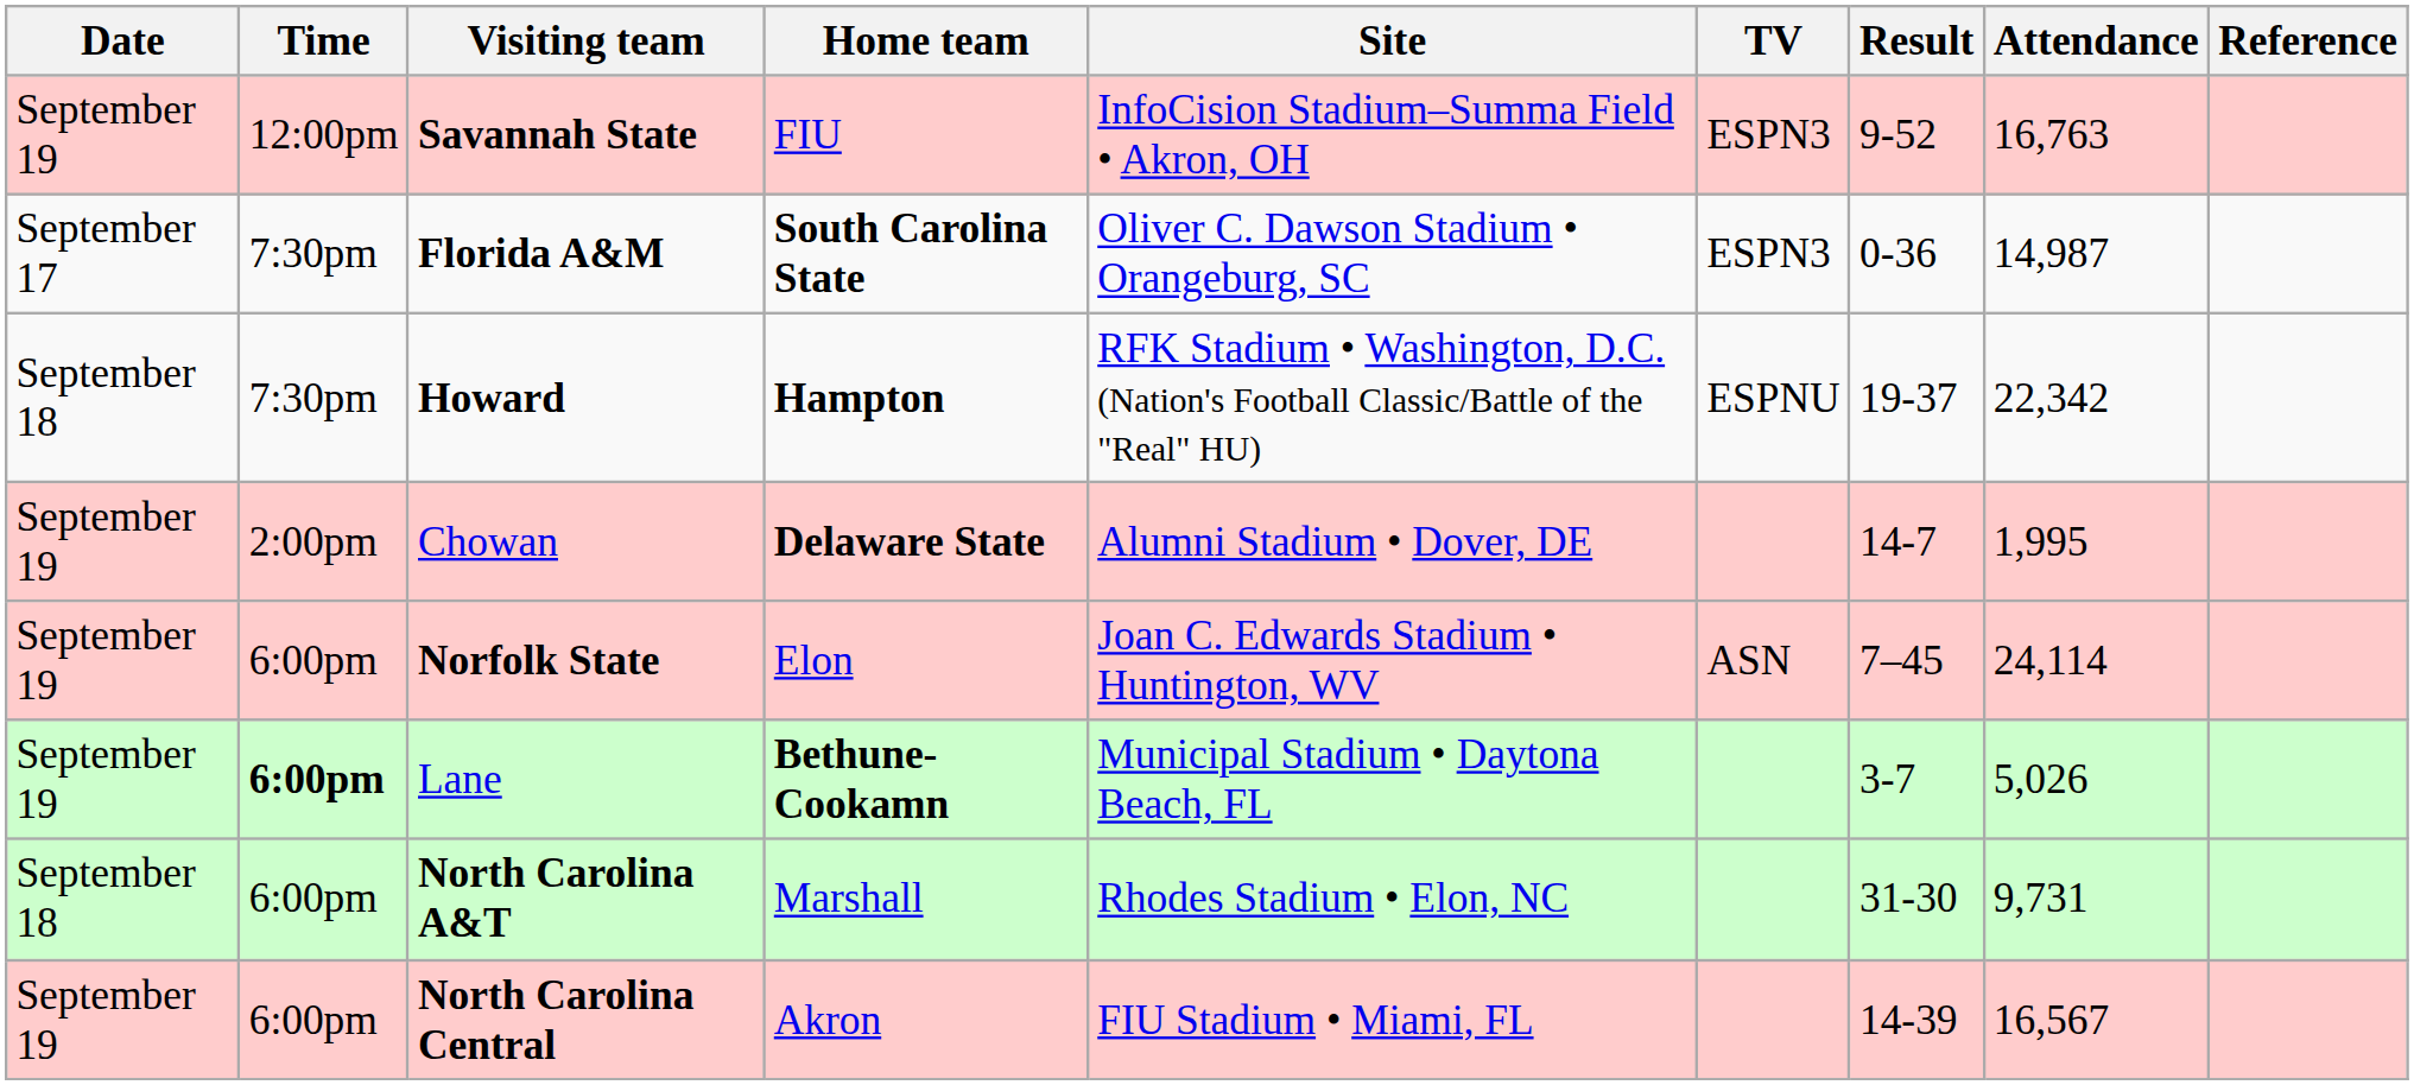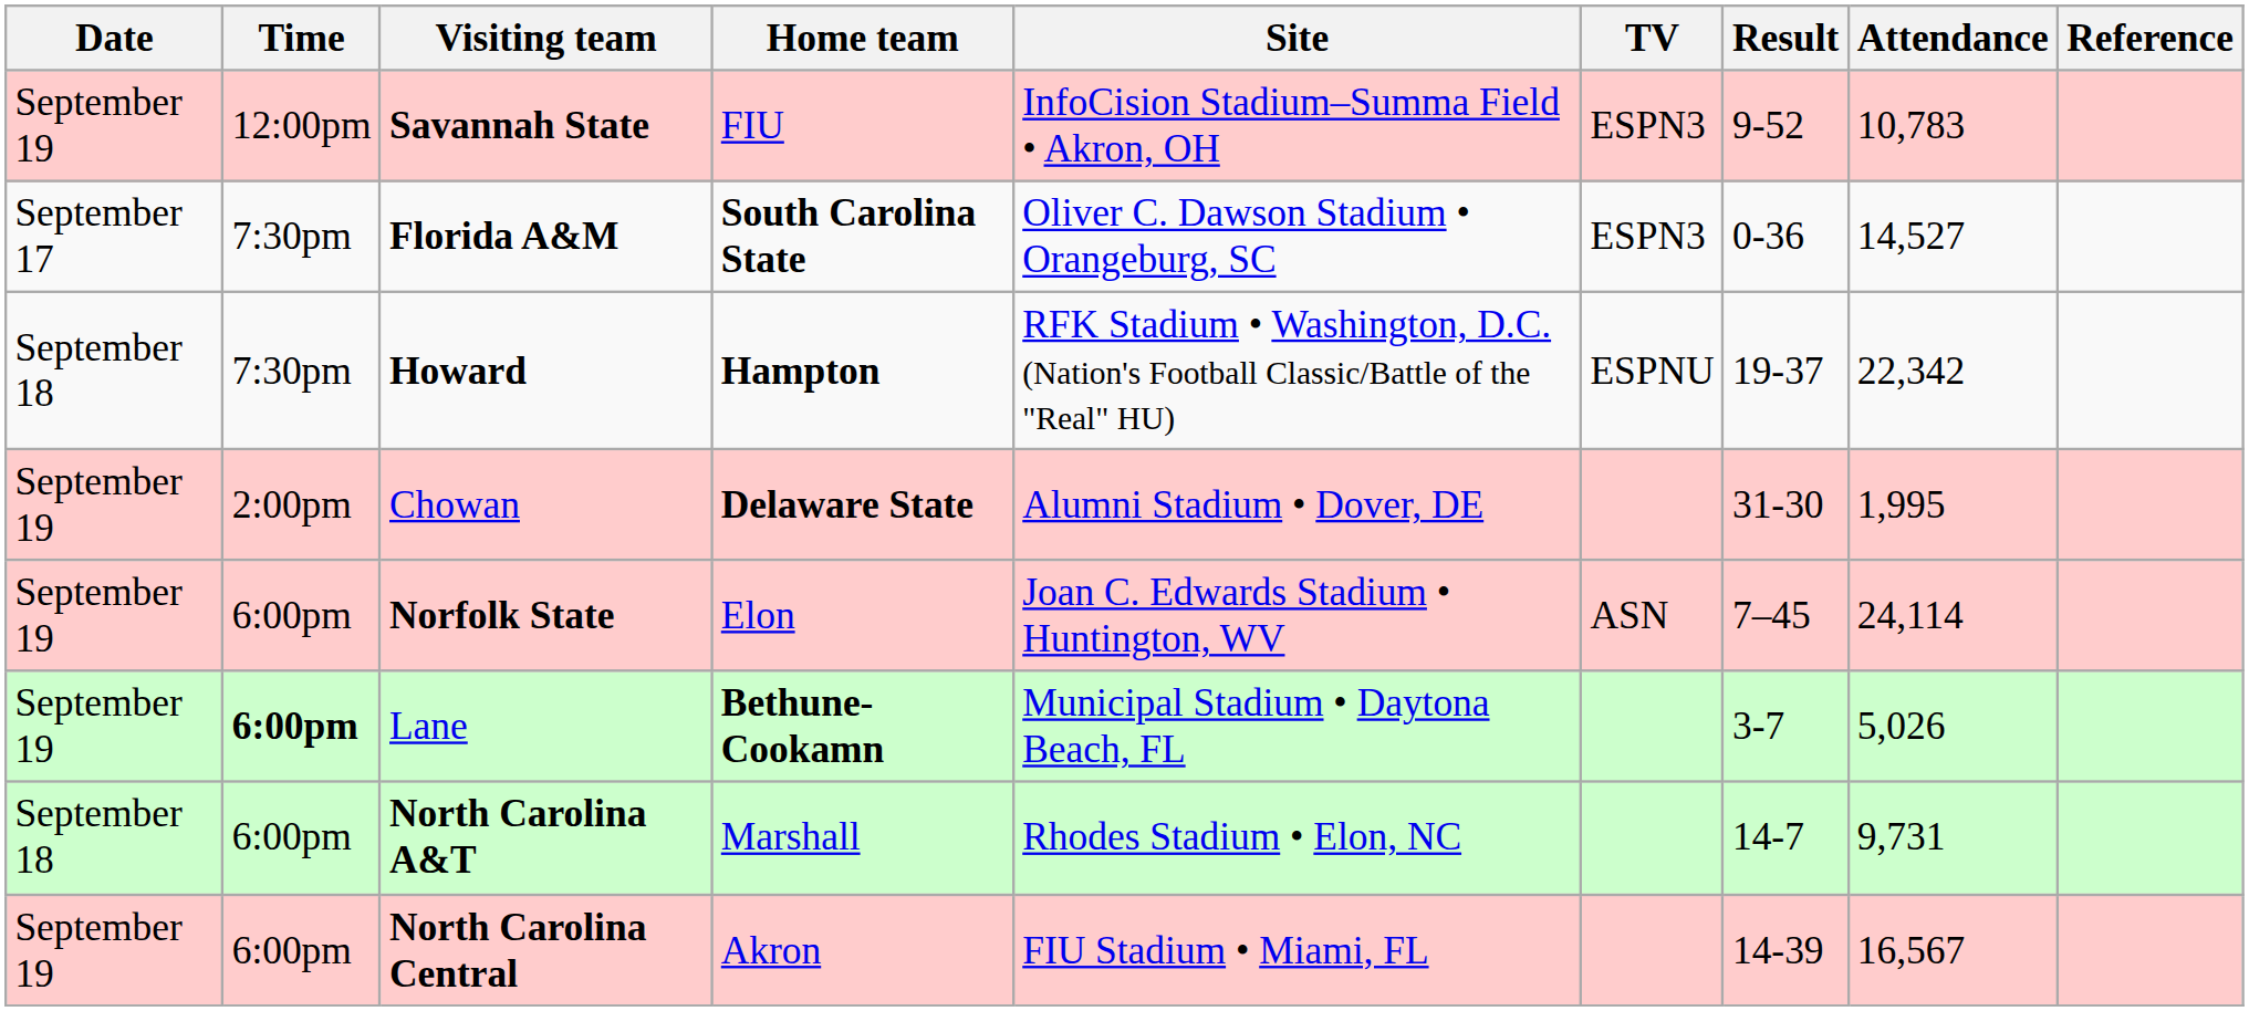Savannah State | Attendance: 16,763 -> 10,783
Florida A&M | Attendance: 14,987 -> 14,527
Chowan | Result: 14-7 -> 31-30
North Carolina A&T | Result: 31-30 -> 14-7
